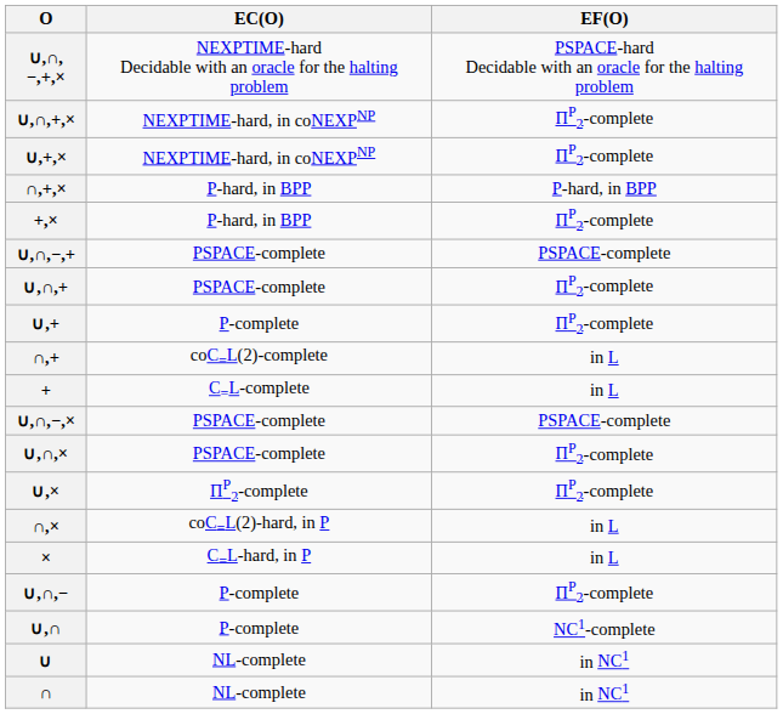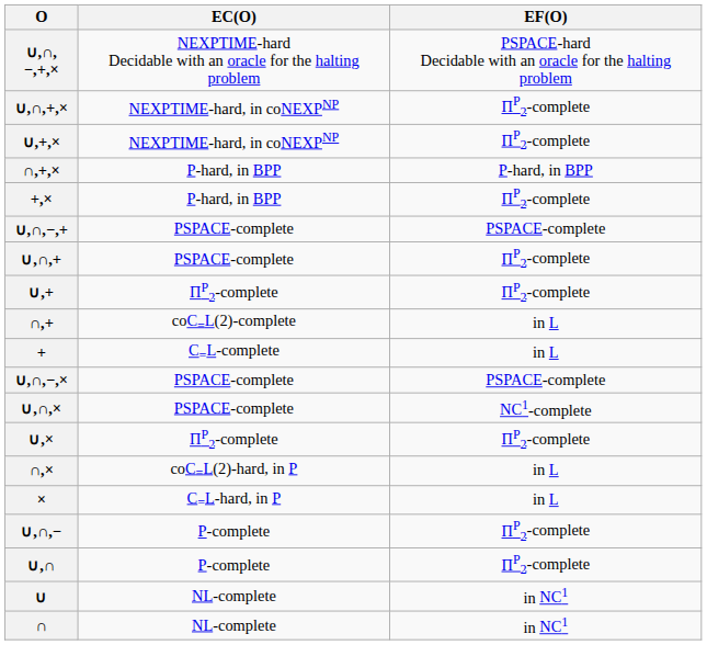∪,+ | EC(O): P-complete -> ΠP2-complete
∪,∩,× | EF(O): ΠP2-complete -> NC1-complete
∪,∩ | EF(O): NC1-complete -> ΠP2-complete
